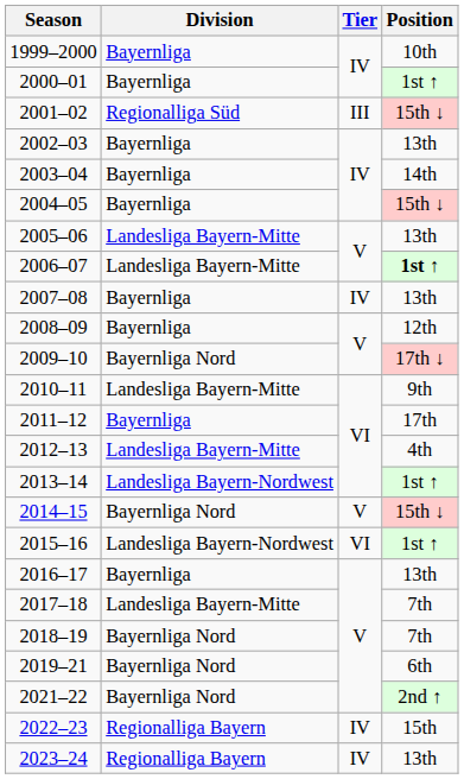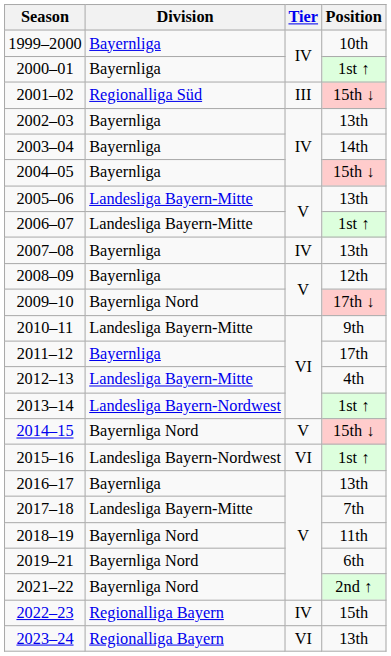2006–07 | Position: bold -> normal
2018–19 | Position: 7th -> 11th
2023–24 | Tier: IV -> VI
